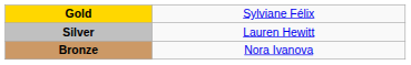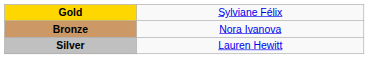rows swapped: Silver <-> Bronze
